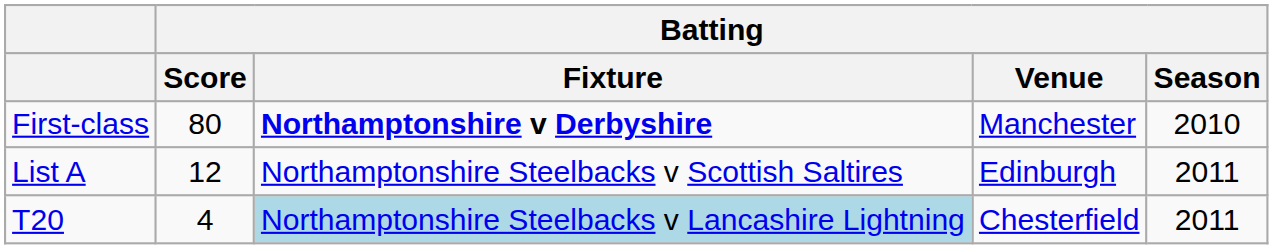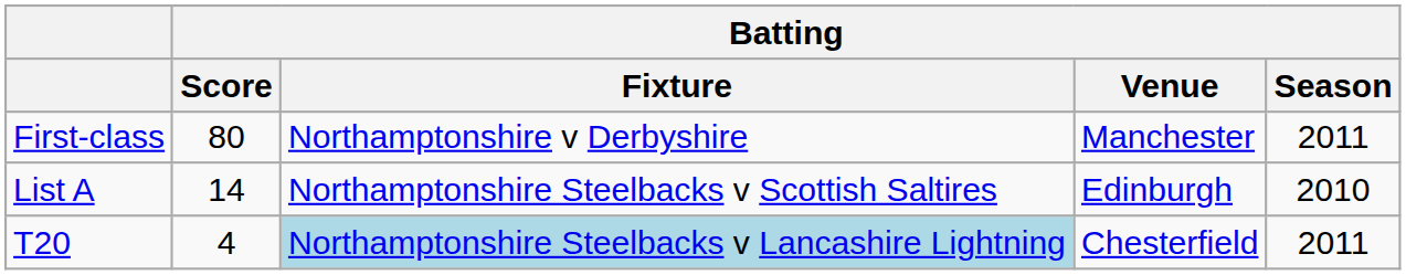First-class | Batting / Fixture: bold -> normal
First-class | Batting / Season: 2010 -> 2011
List A | Batting / Score: 12 -> 14
List A | Batting / Season: 2011 -> 2010
